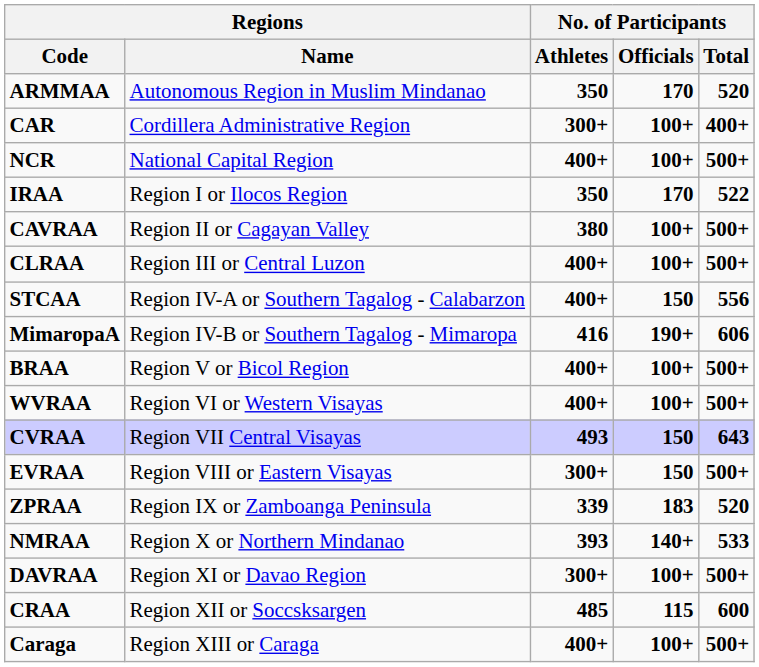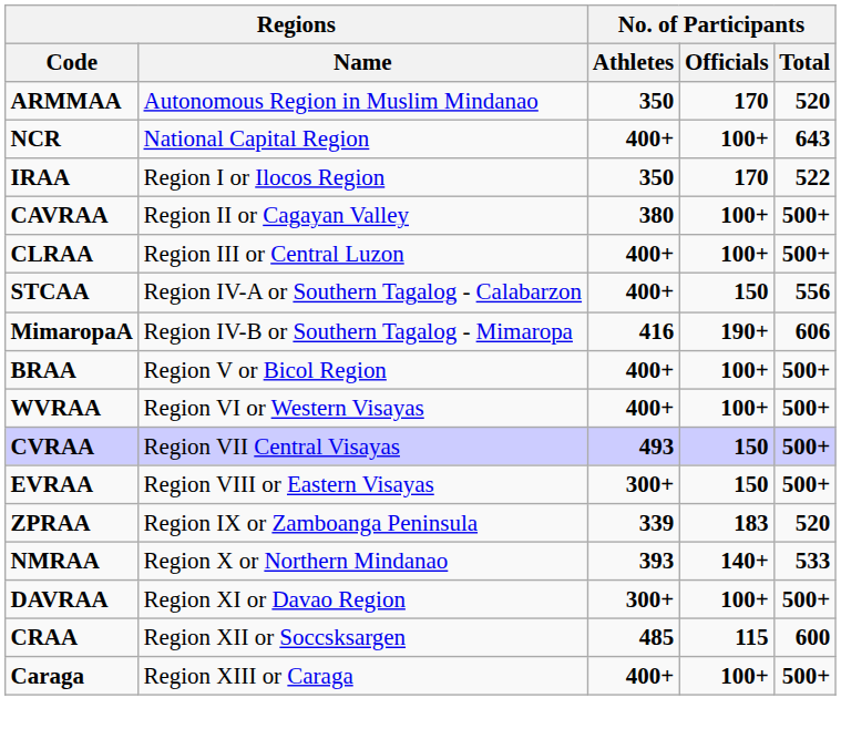- row: CAR | Cordillera Administrative Region | 300+ | 100+ | 400+
NCR | No. of Participants / Total: 500+ -> 643
CVRAA | No. of Participants / Total: 643 -> 500+
